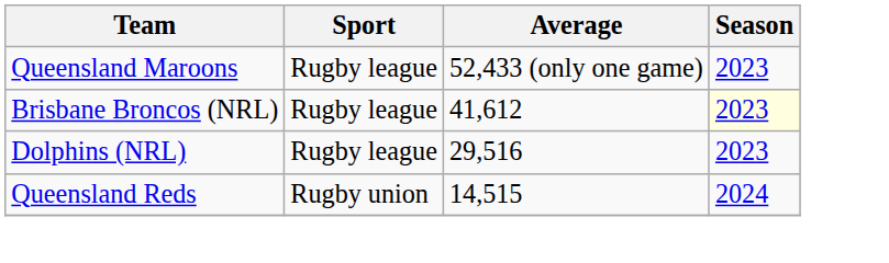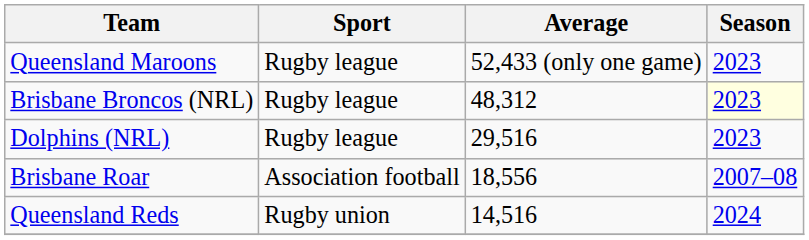Brisbane Broncos (NRL) | Average: 41,612 -> 48,312
+ row: Brisbane Roar | Association football | 18,556 | 2007–08
Queensland Reds | Average: 14,515 -> 14,516
